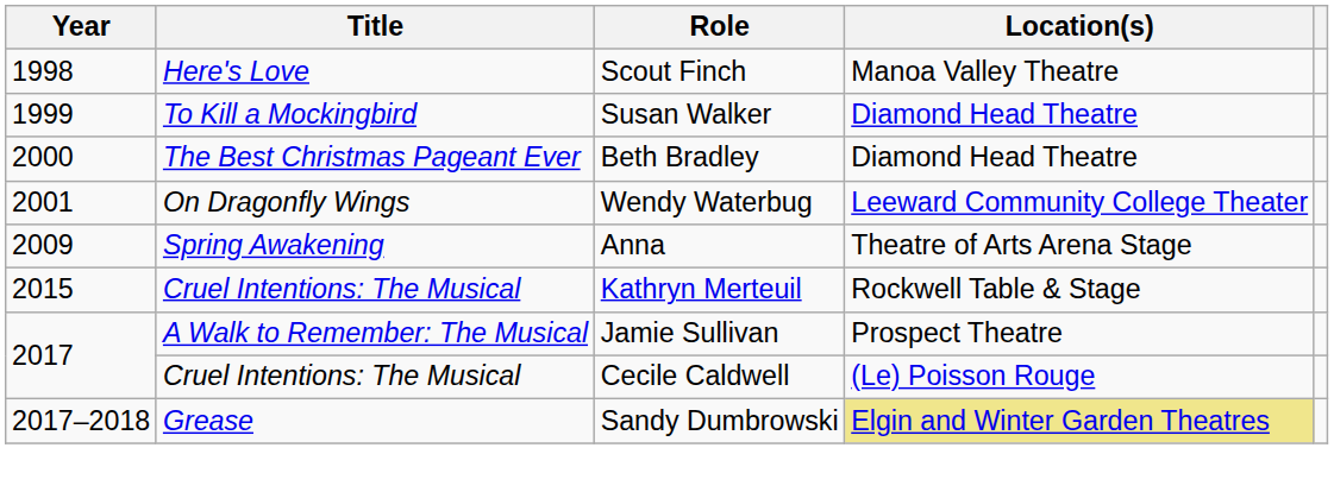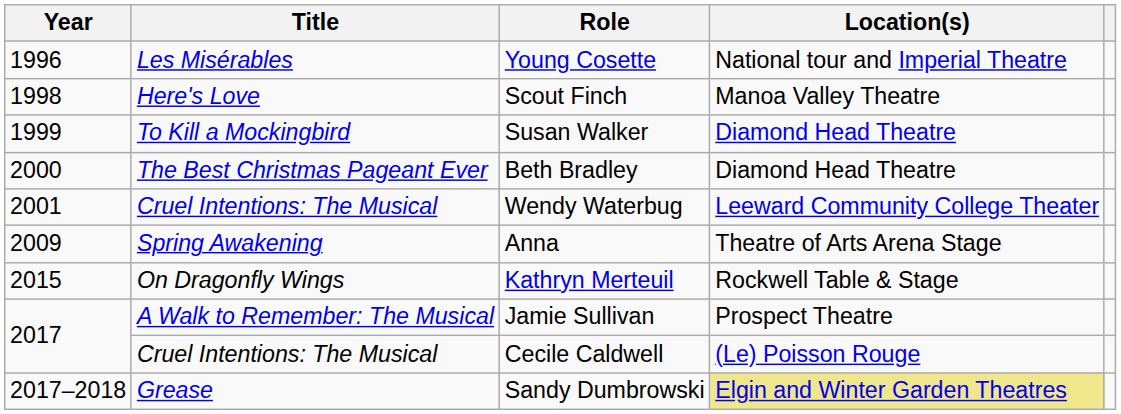+ row: 1996 | Les Misérables | Young Cosette | National tour and Imperial Theatre
Wendy Waterbug | Title: On Dragonfly Wings -> Cruel Intentions: The Musical
Kathryn Merteuil | Title: Cruel Intentions: The Musical -> On Dragonfly Wings
